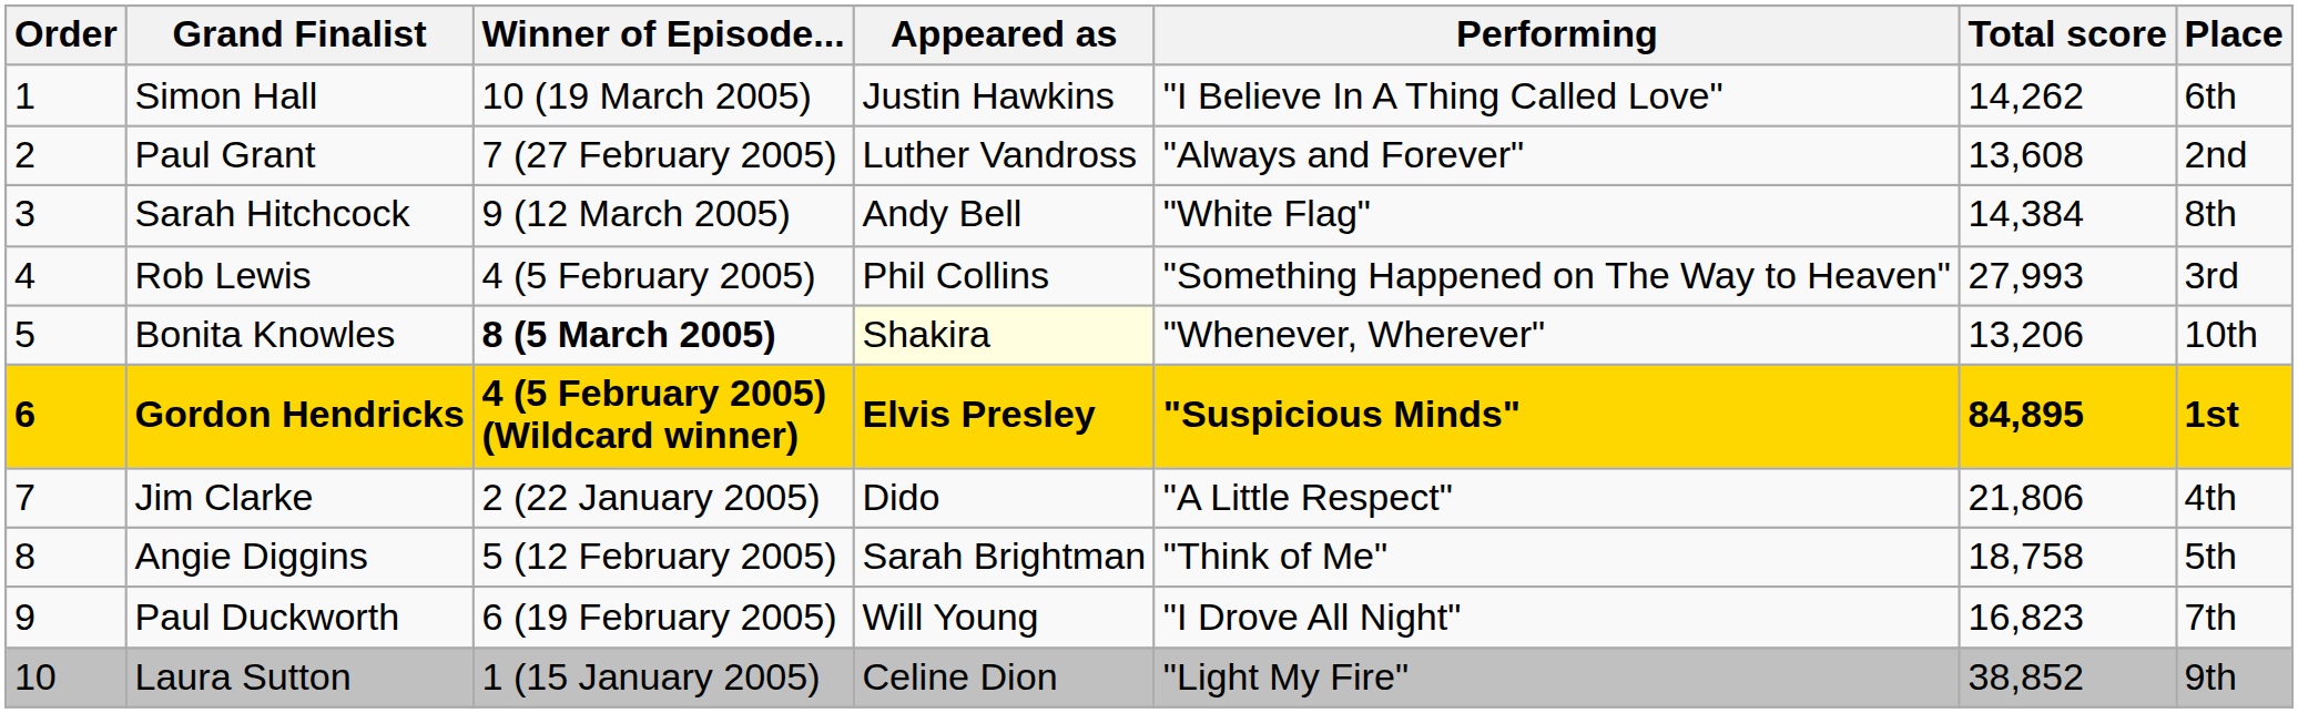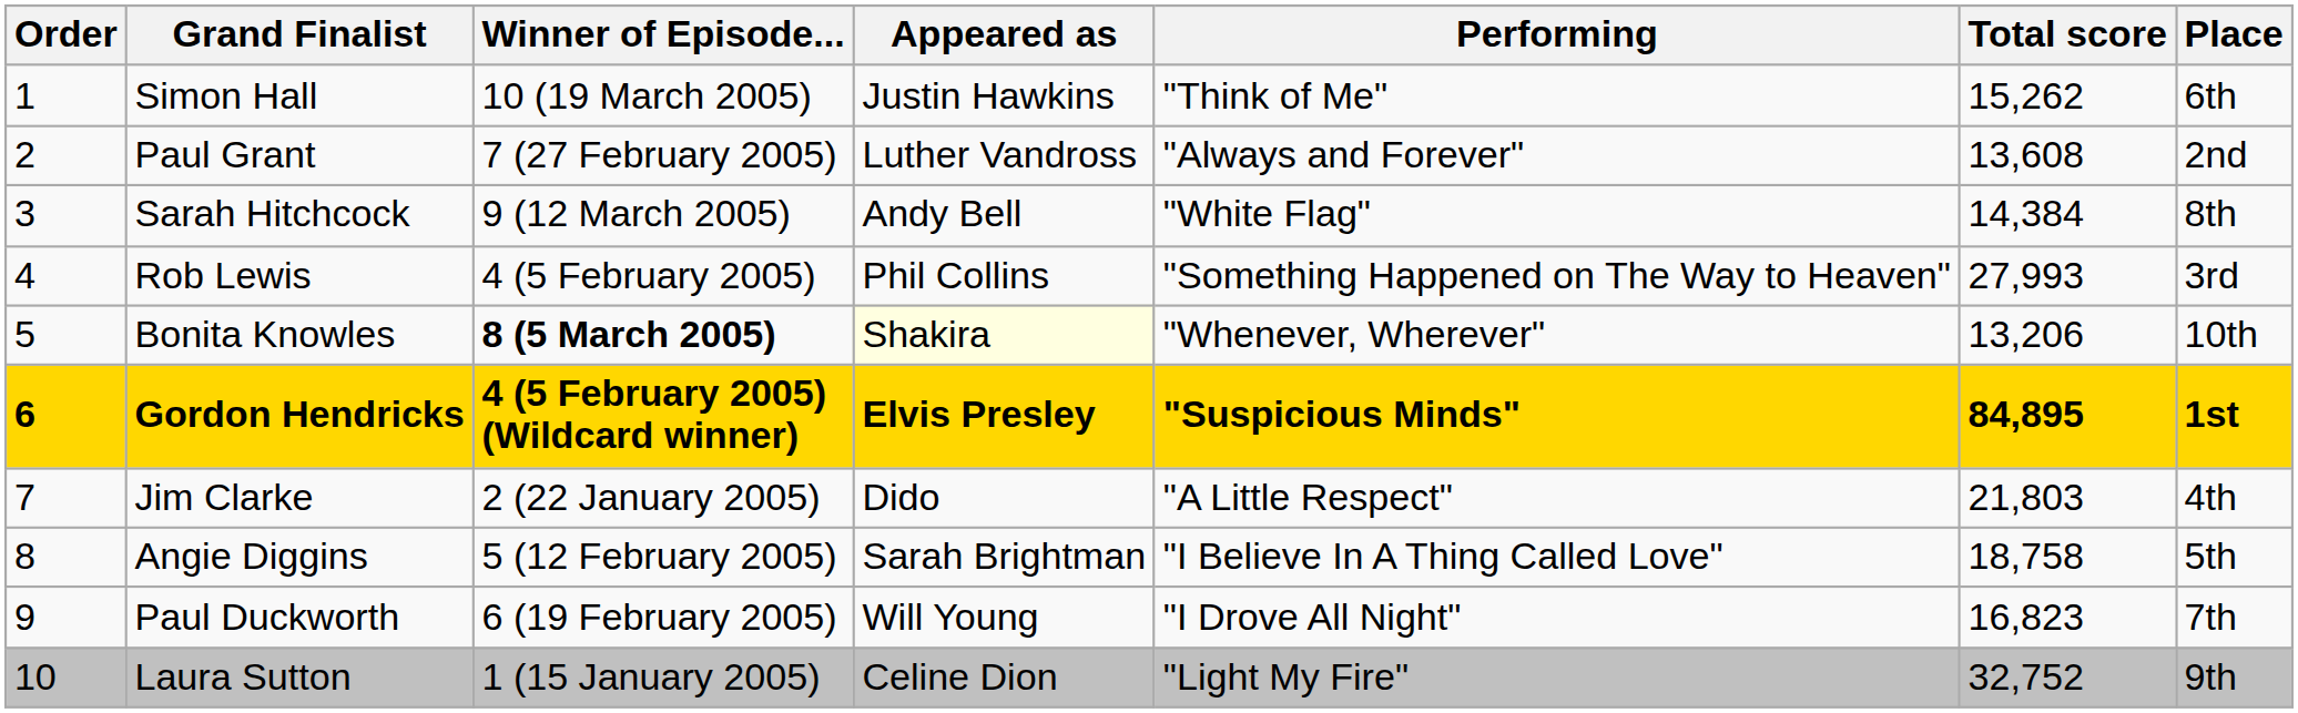Simon Hall | Performing: "I Believe In A Thing Called Love" -> "Think of Me"
Simon Hall | Total score: 14,262 -> 15,262
Jim Clarke | Total score: 21,806 -> 21,803
Angie Diggins | Performing: "Think of Me" -> "I Believe In A Thing Called Love"
Laura Sutton | Total score: 38,852 -> 32,752
